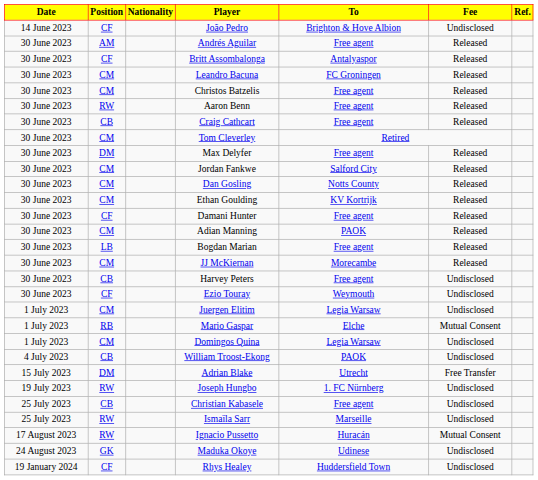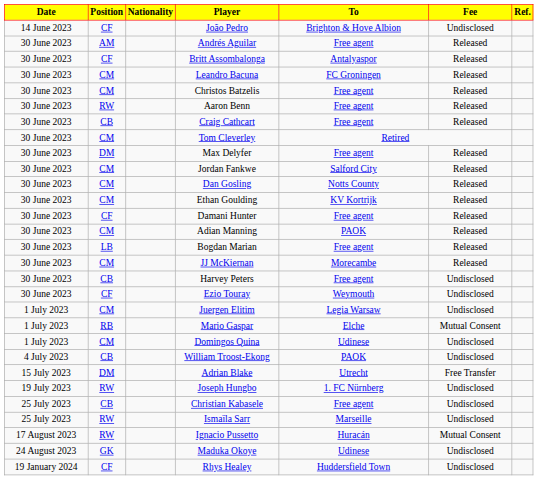Domingos Quina | To: Legia Warsaw -> Udinese
